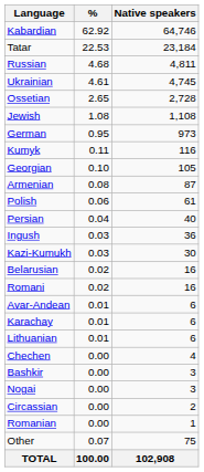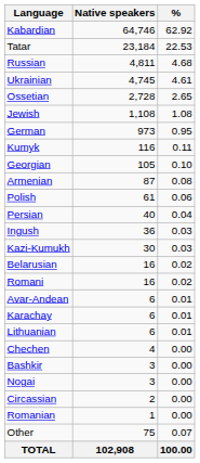columns swapped: Native speakers <-> %
